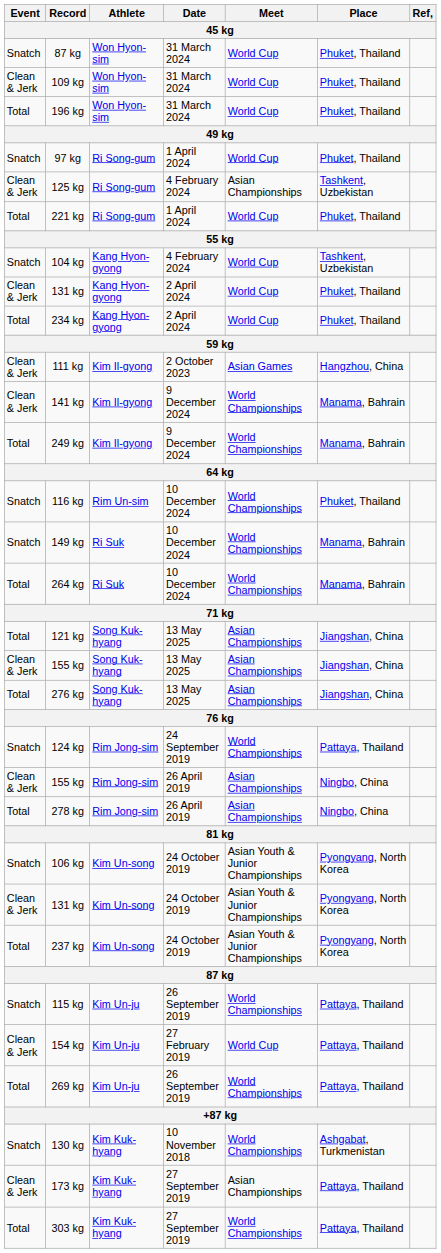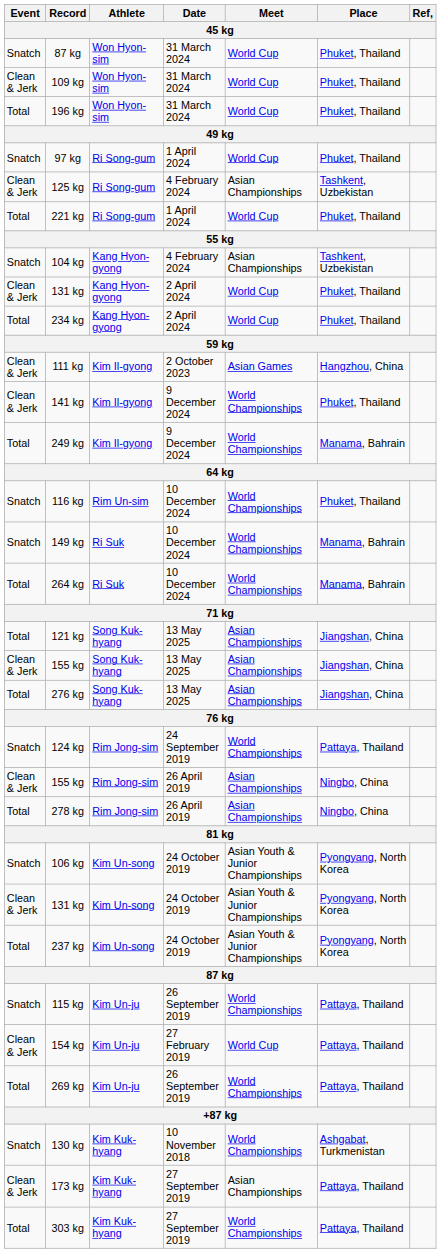104 kg | Meet: World Cup -> Asian Championships
141 kg | Place: Manama, Bahrain -> Phuket, Thailand
